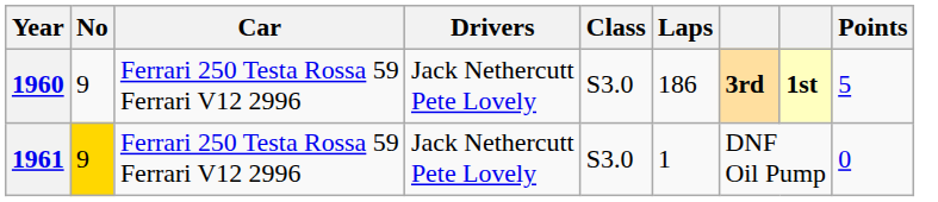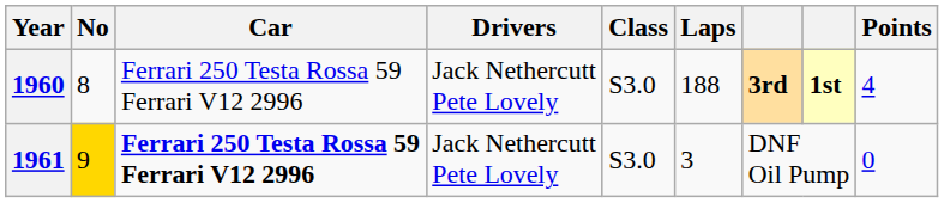1960 | No: 9 -> 8
1960 | Laps: 186 -> 188
1960 | Points: 5 -> 4
1961 | Car: normal -> bold
1961 | Laps: 1 -> 3
